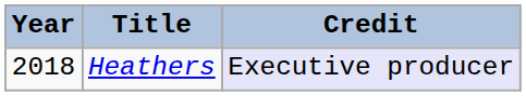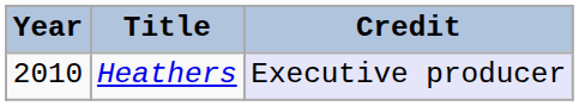Heathers | Year: 2018 -> 2010
